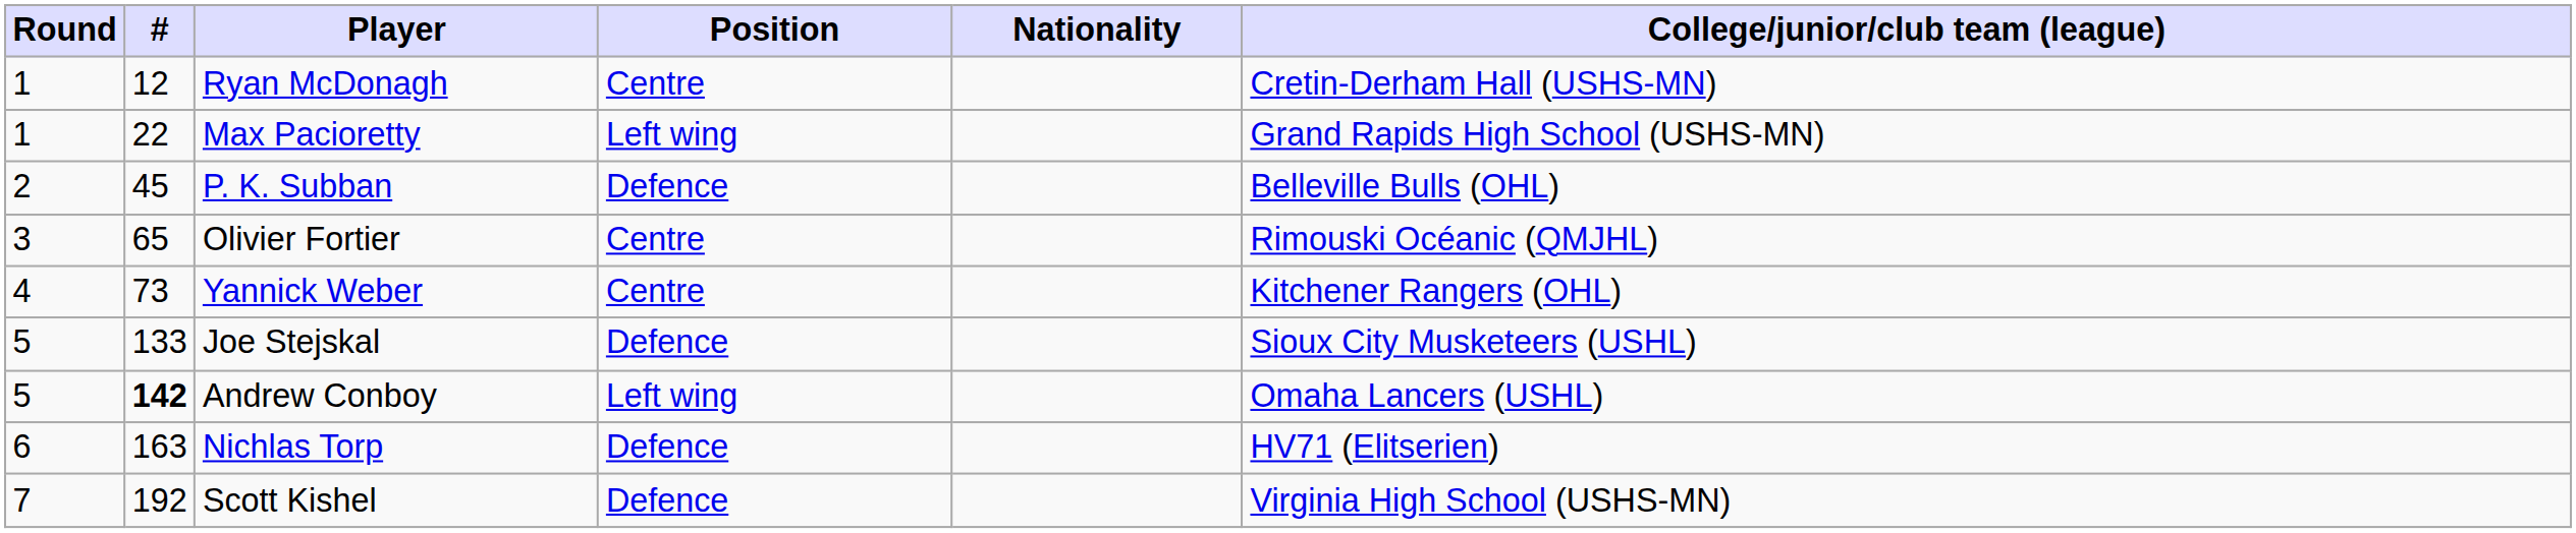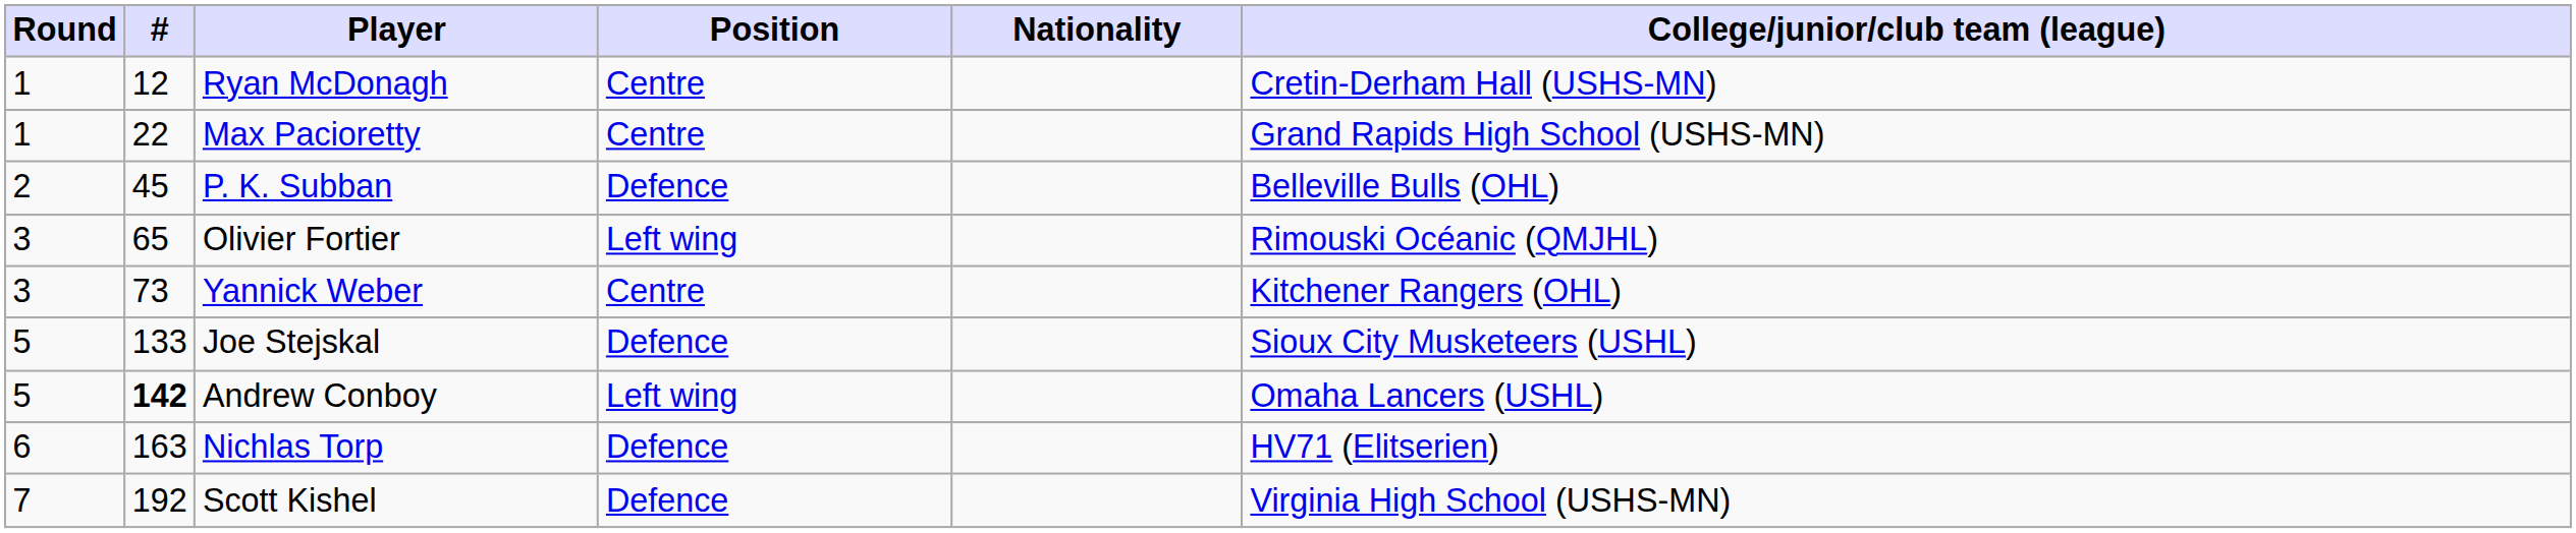Max Pacioretty | Position: Left wing -> Centre
Olivier Fortier | Position: Centre -> Left wing
Yannick Weber | Round: 4 -> 3
